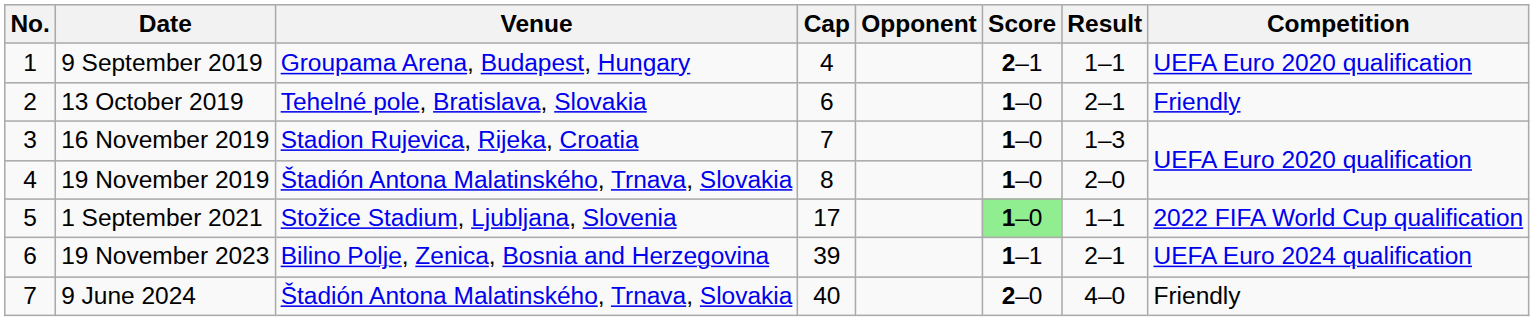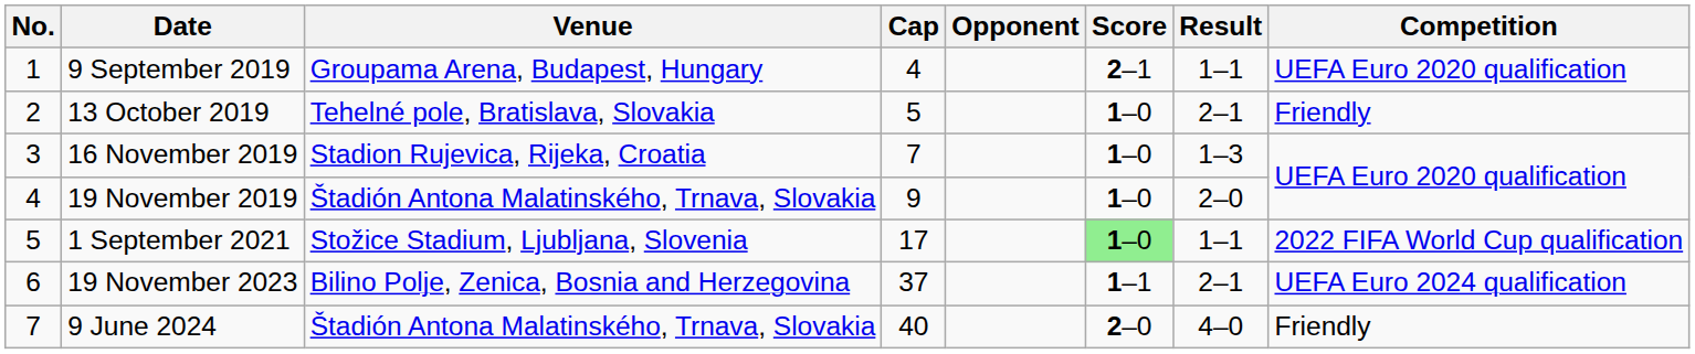13 October 2019 | Cap: 6 -> 5
19 November 2019 | Cap: 8 -> 9
19 November 2023 | Cap: 39 -> 37
